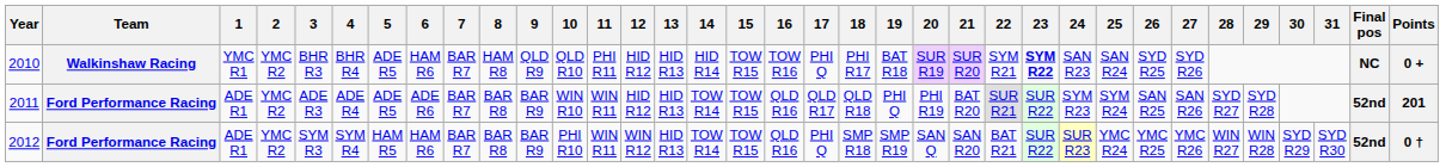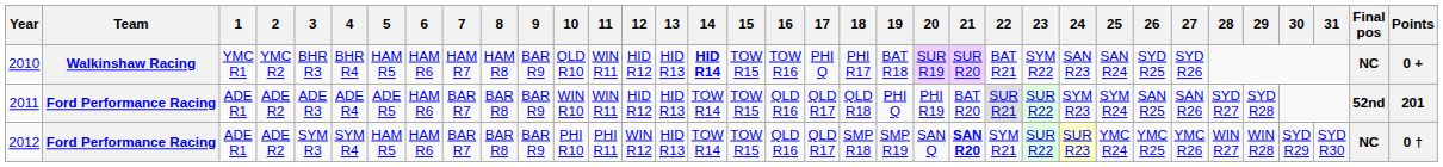2010 | 5: ADE R5 -> HAM R5
2010 | 7: BAR R7 -> HAM R7
2010 | 9: QLD R9 -> BAR R9
2010 | 11: PHI R11 -> WIN R11
2010 | 14: normal -> bold
2010 | 22: SYM R21 -> BAT R21
2010 | 23: bold -> normal
2011 | 2: YMC R2 -> ADE R2
2011 | 6: ADE R6 -> HAM R6
2012 | 2: YMC R2 -> ADE R2
2012 | 11: WIN R11 -> PHI R11
2012 | 17: PHI Q -> QLD R17
2012 | 21: normal -> bold
2012 | 22: BAT R21 -> SYM R21
2012 | Final pos: 52nd -> NC
